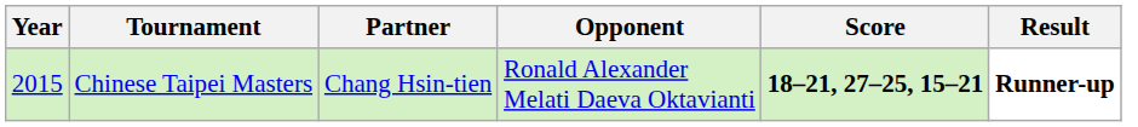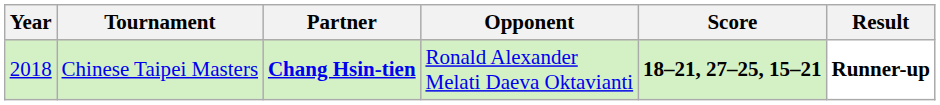Chinese Taipei Masters | Year: 2015 -> 2018
Chinese Taipei Masters | Partner: normal -> bold
